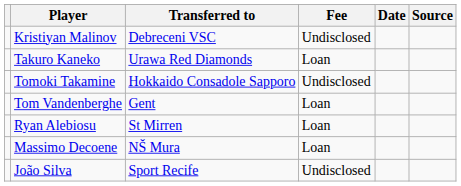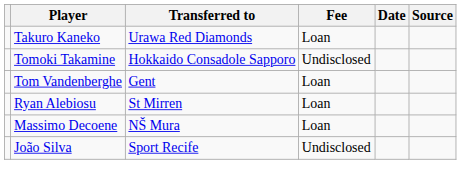- row: Kristiyan Malinov | Debreceni VSC | Undisclosed
